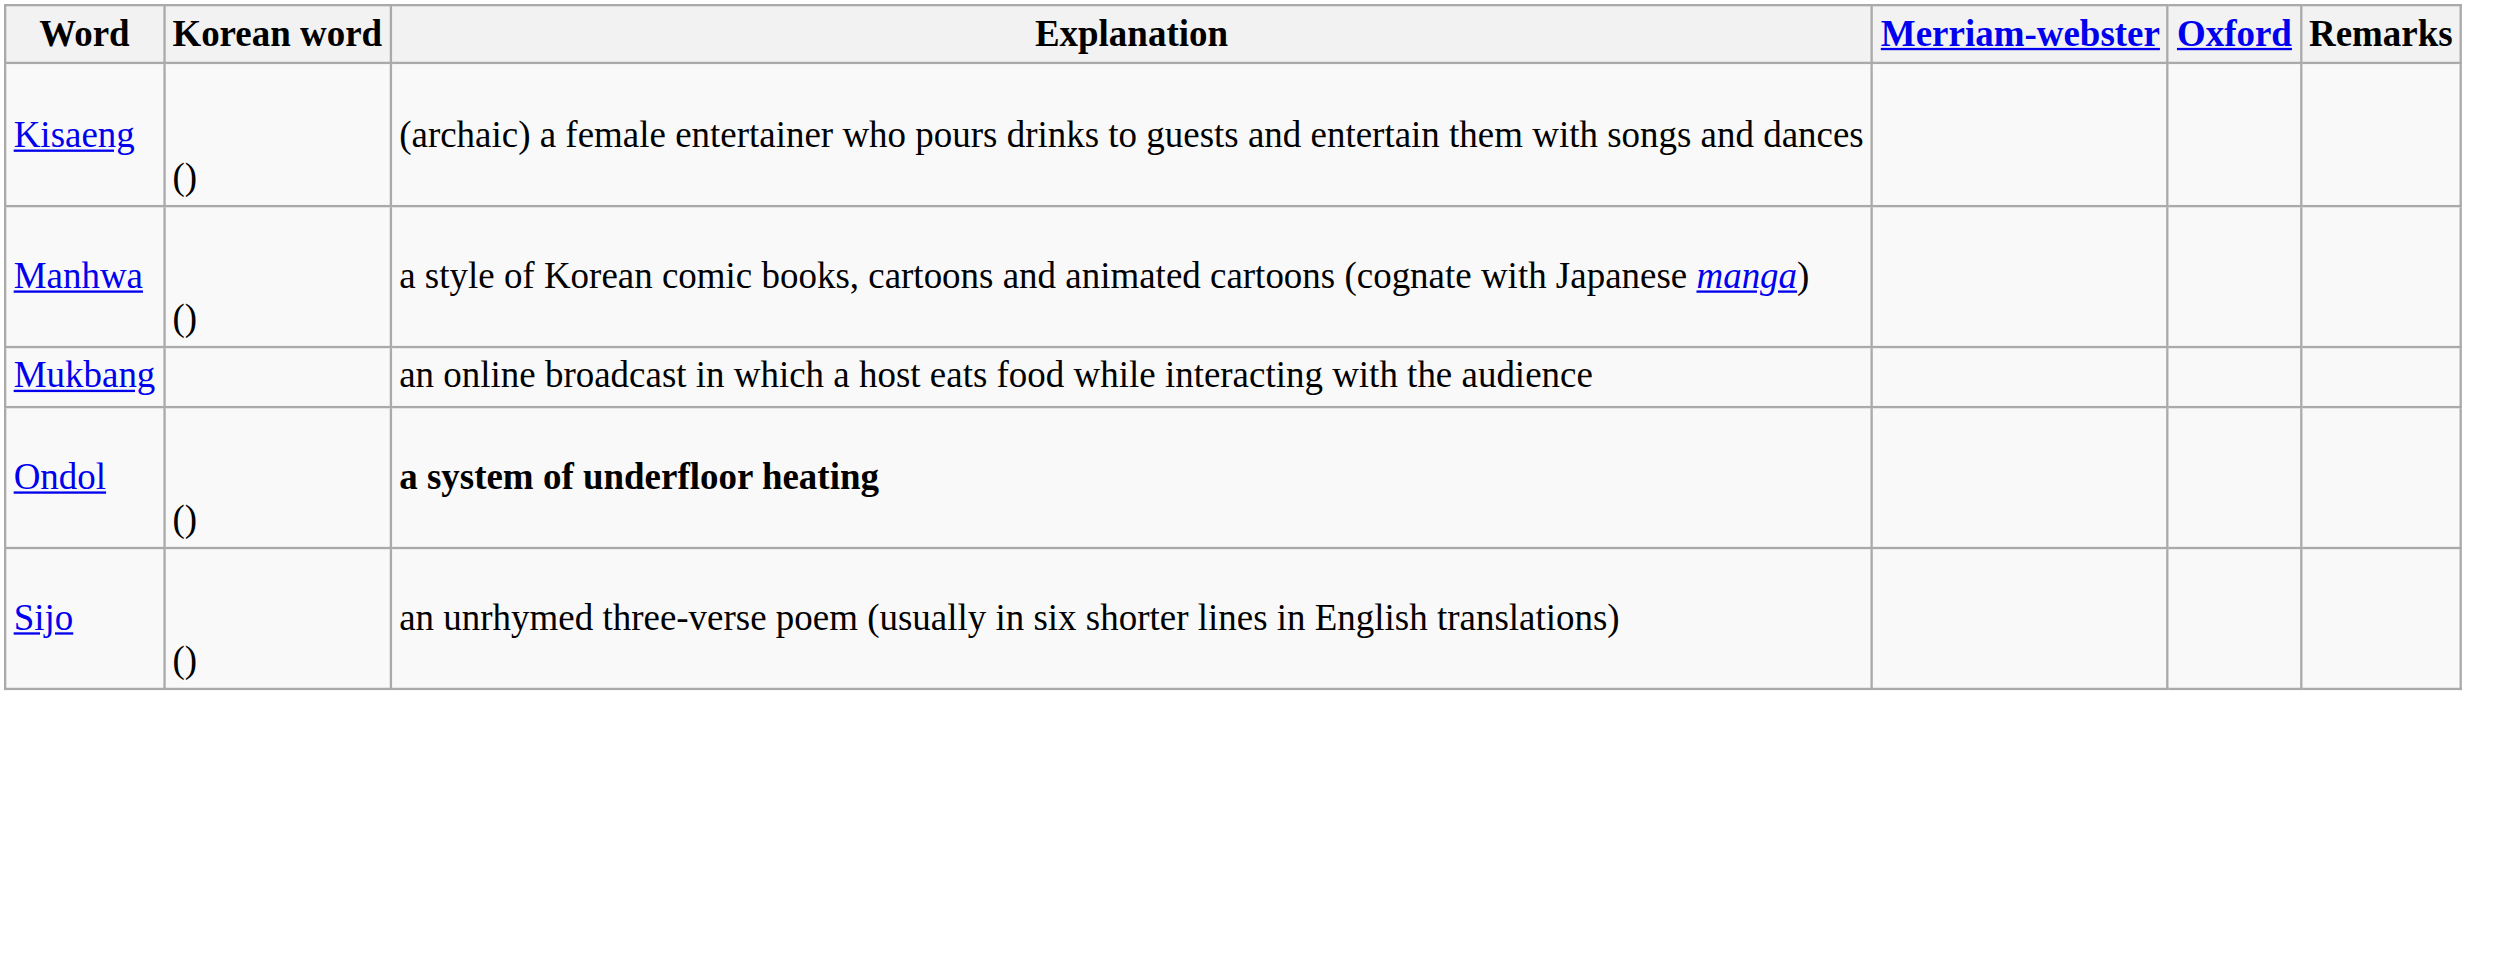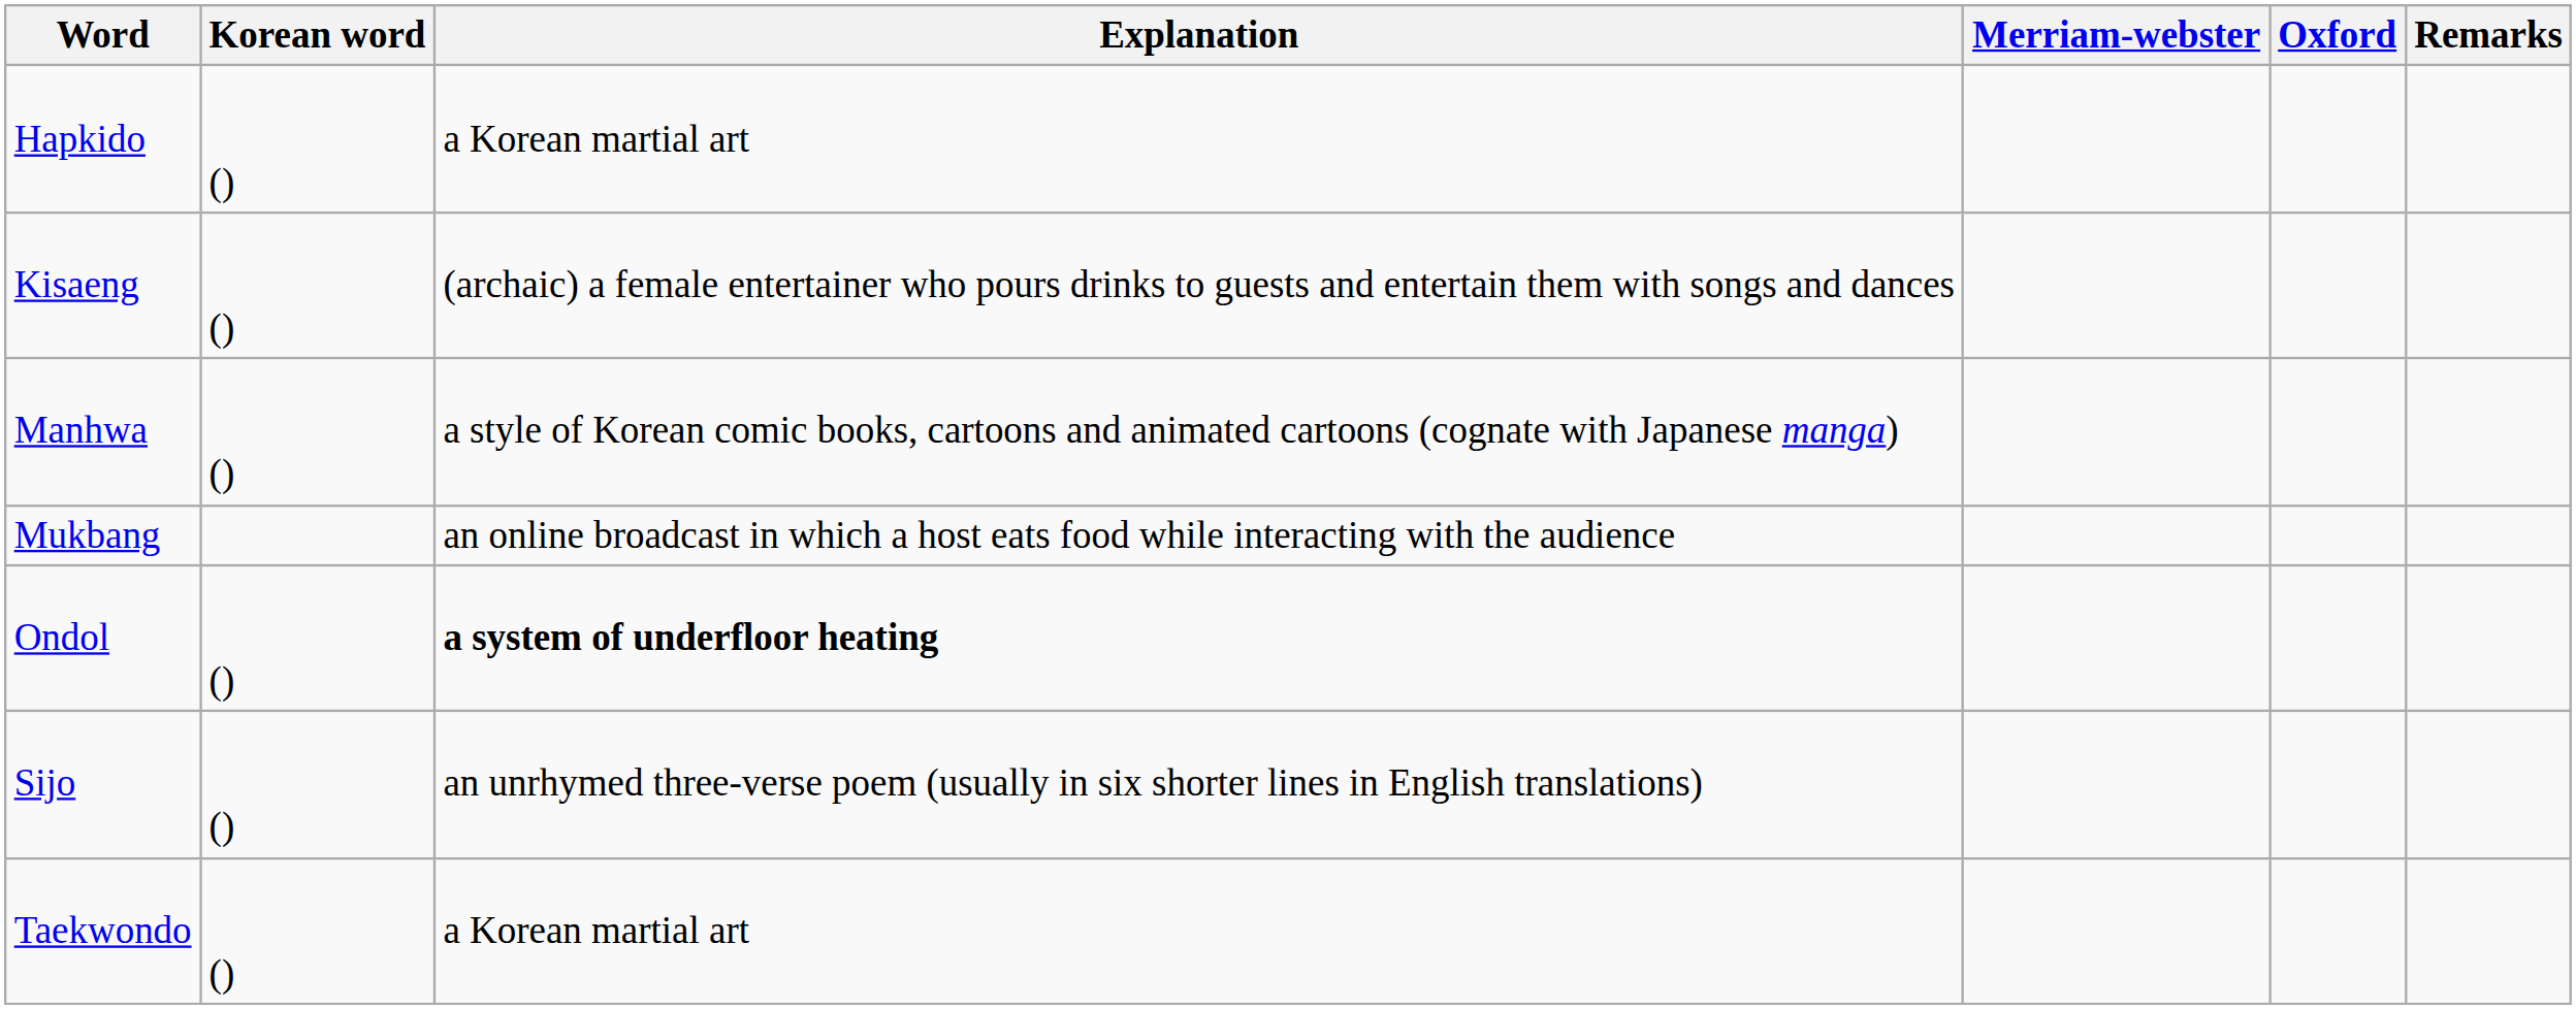+ row: Hapkido | () | a Korean martial art
+ row: Taekwondo | () | a Korean martial art
